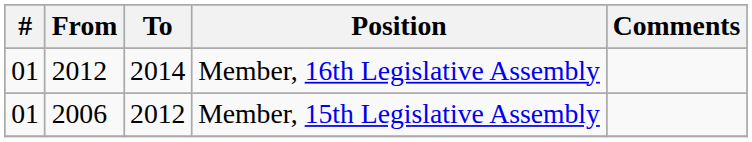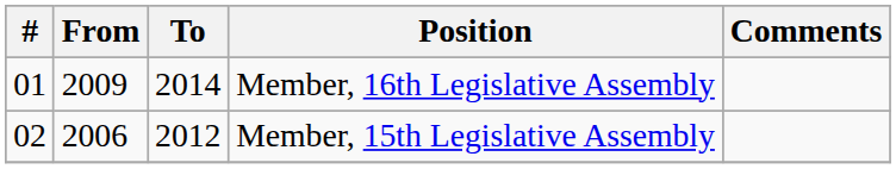Member, 16th Legislative Assembly | From: 2012 -> 2009
Member, 15th Legislative Assembly | #: 01 -> 02
